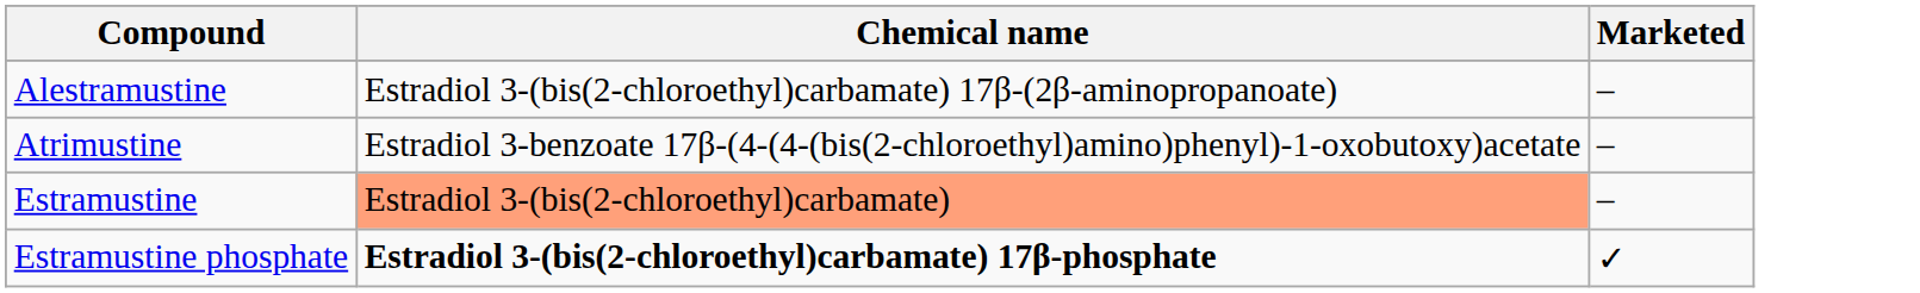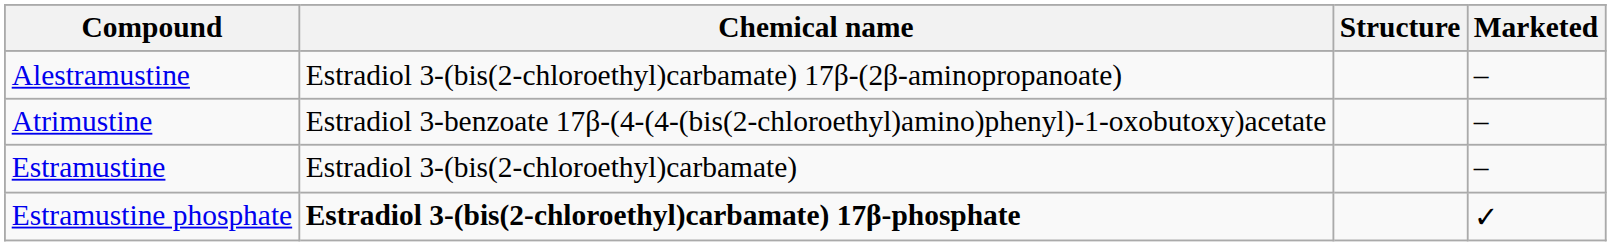+ column: Structure
Estramustine | Chemical name: lightsalmon background -> no background
